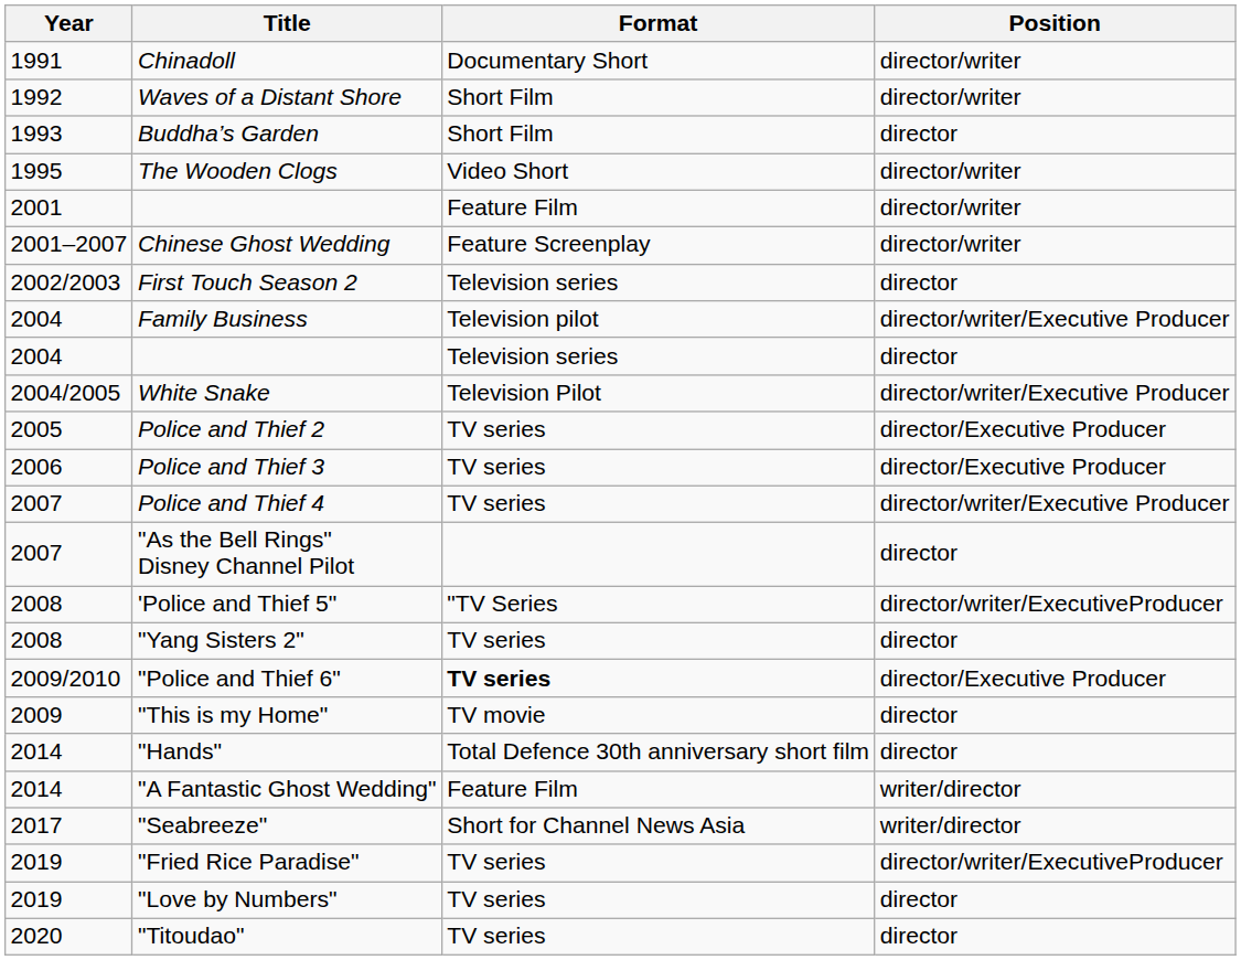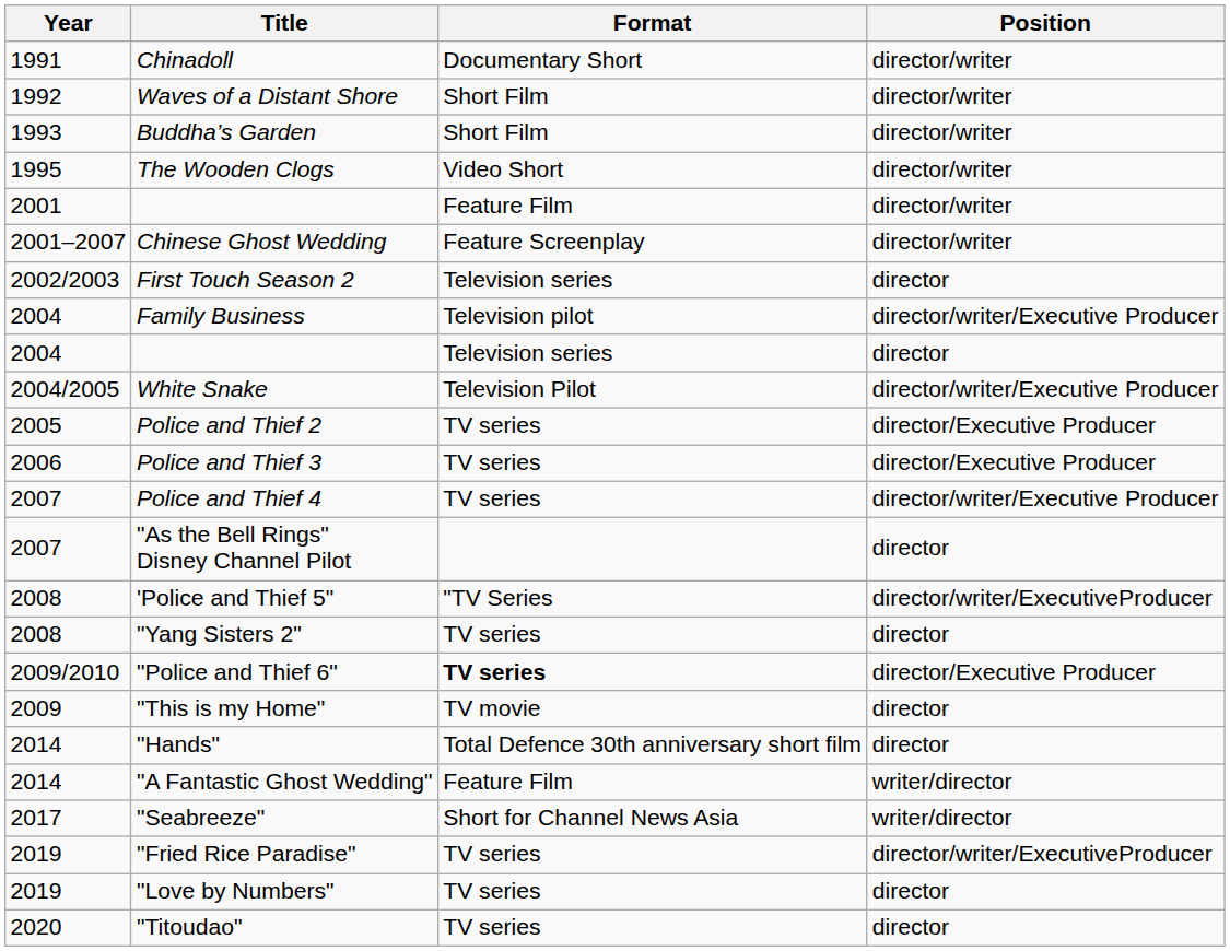Buddha’s Garden | Position: director -> director/writer
